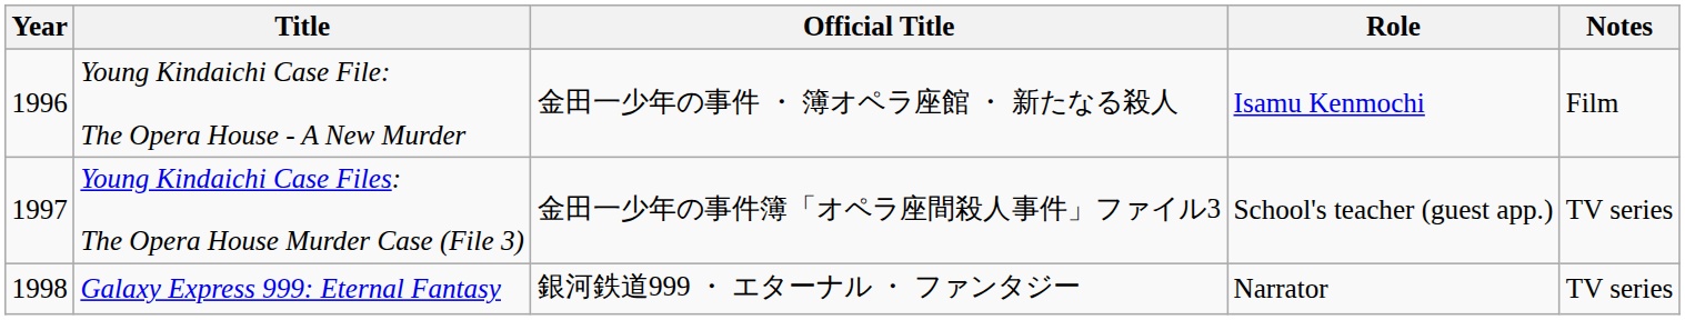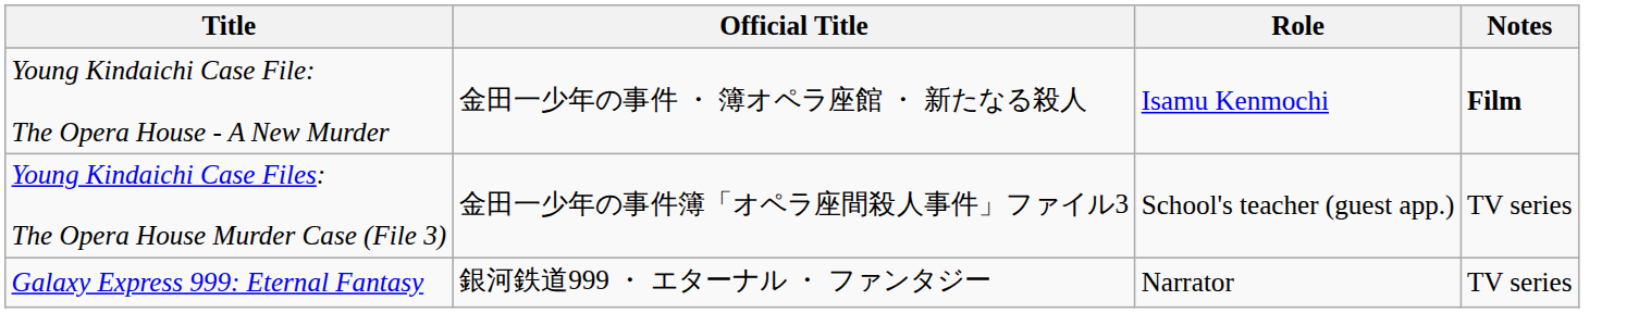- column: Year | 1996 | 1997 | 1998
Young Kindaichi Case File: The Opera House - A New Murder | Notes: normal -> bold
